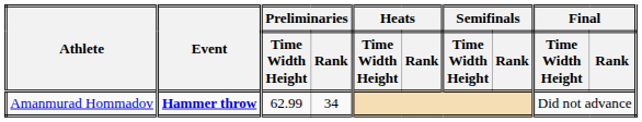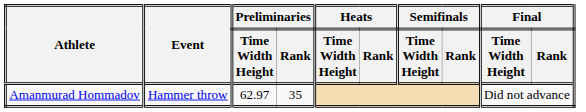Amanmurad Hommadov | Event: bold -> normal
Amanmurad Hommadov | Preliminaries / Time Width Height: 62.99 -> 62.97
Amanmurad Hommadov | Preliminaries / Rank: 34 -> 35
